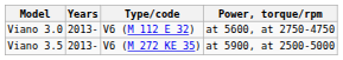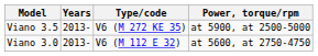rows swapped: Viano 3.0 <-> Viano 3.5
